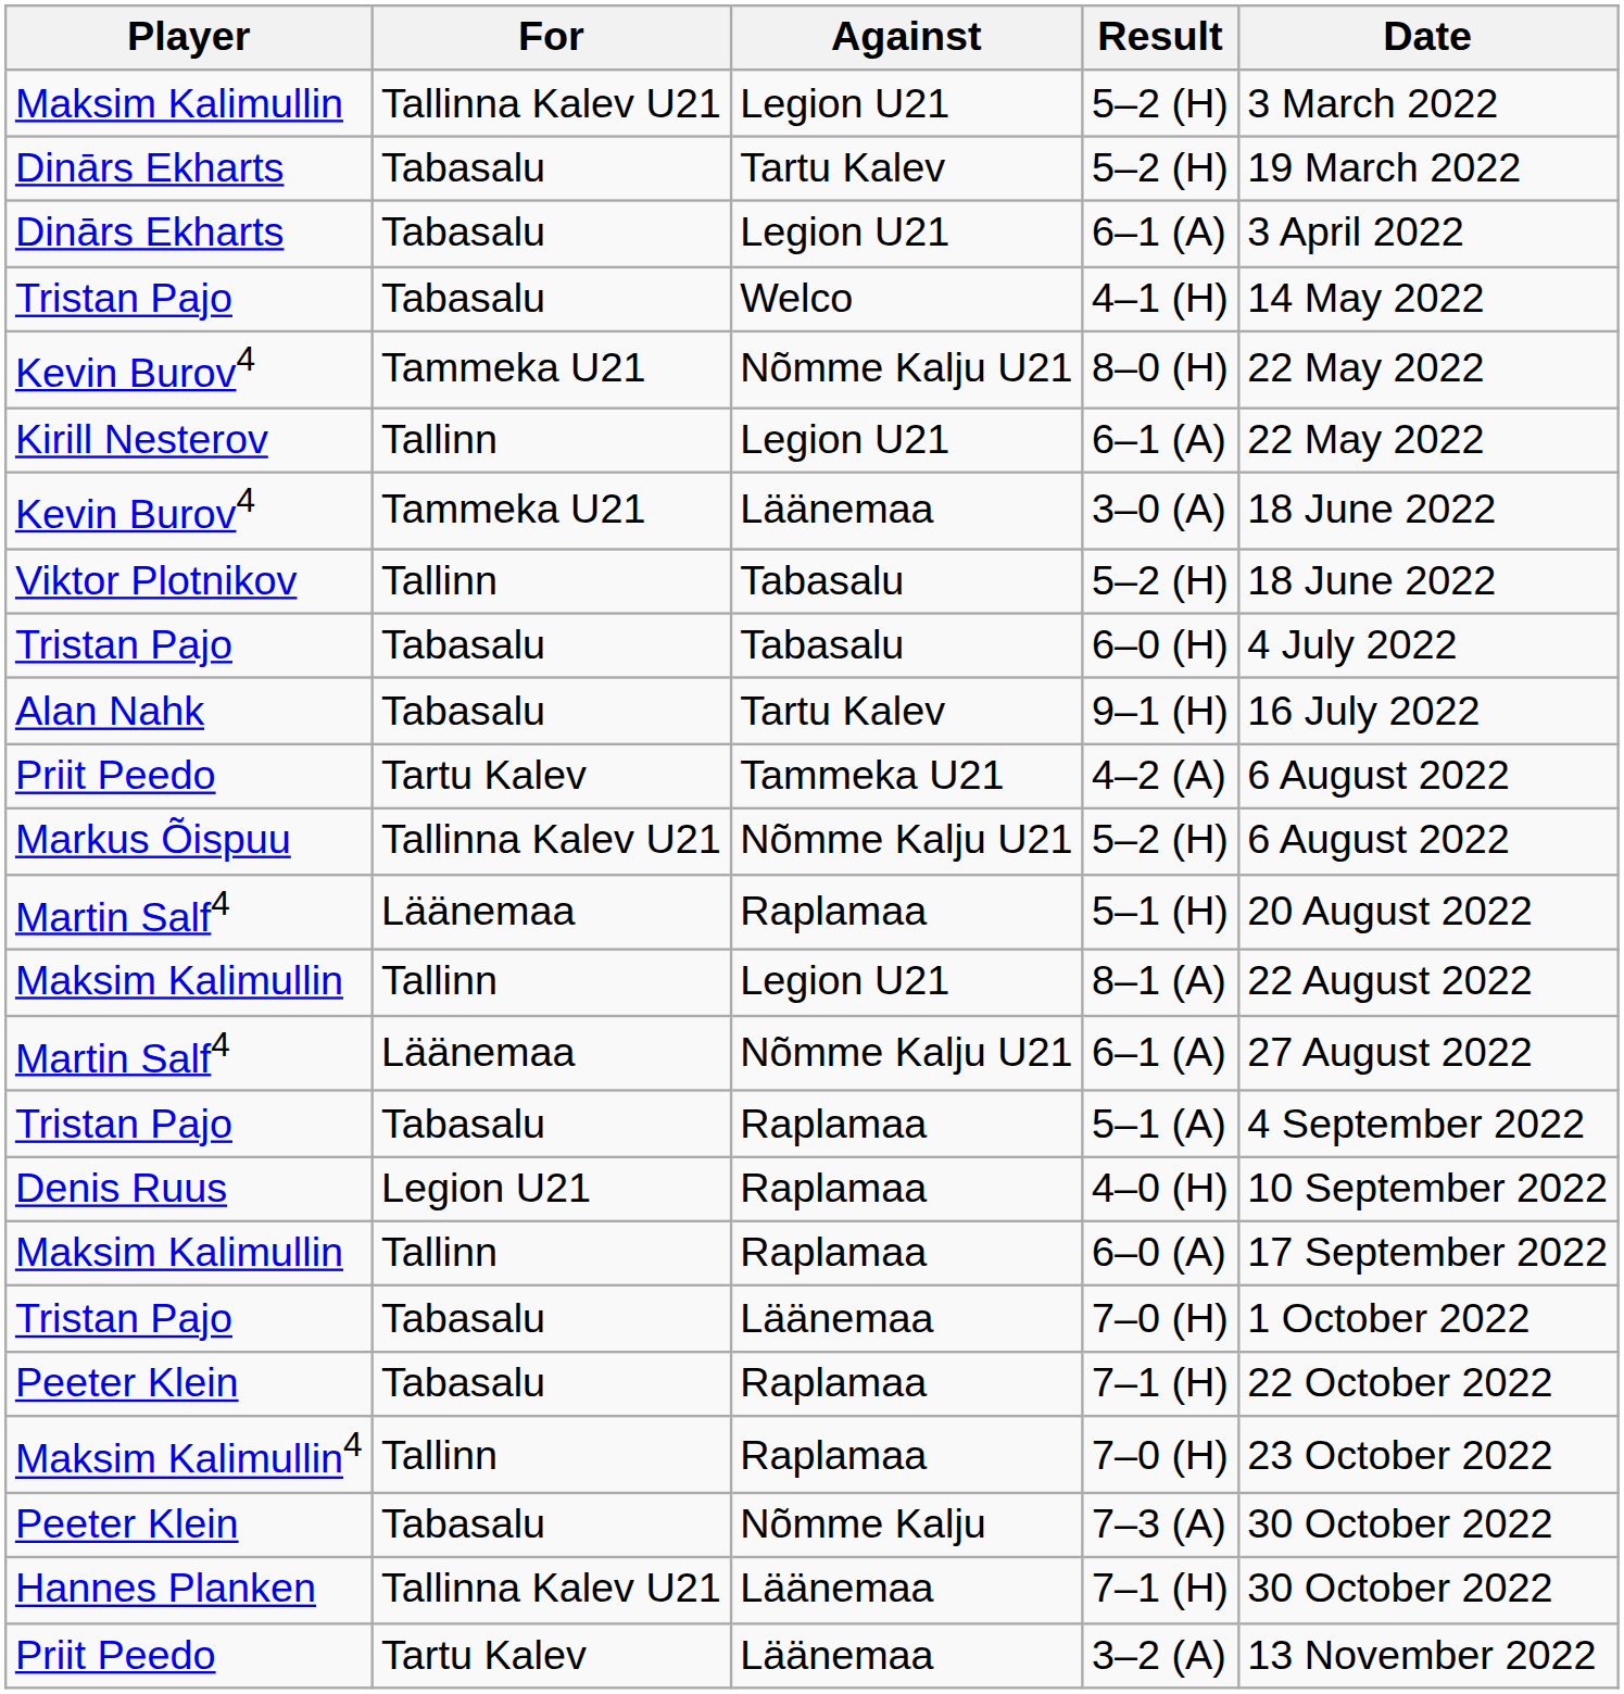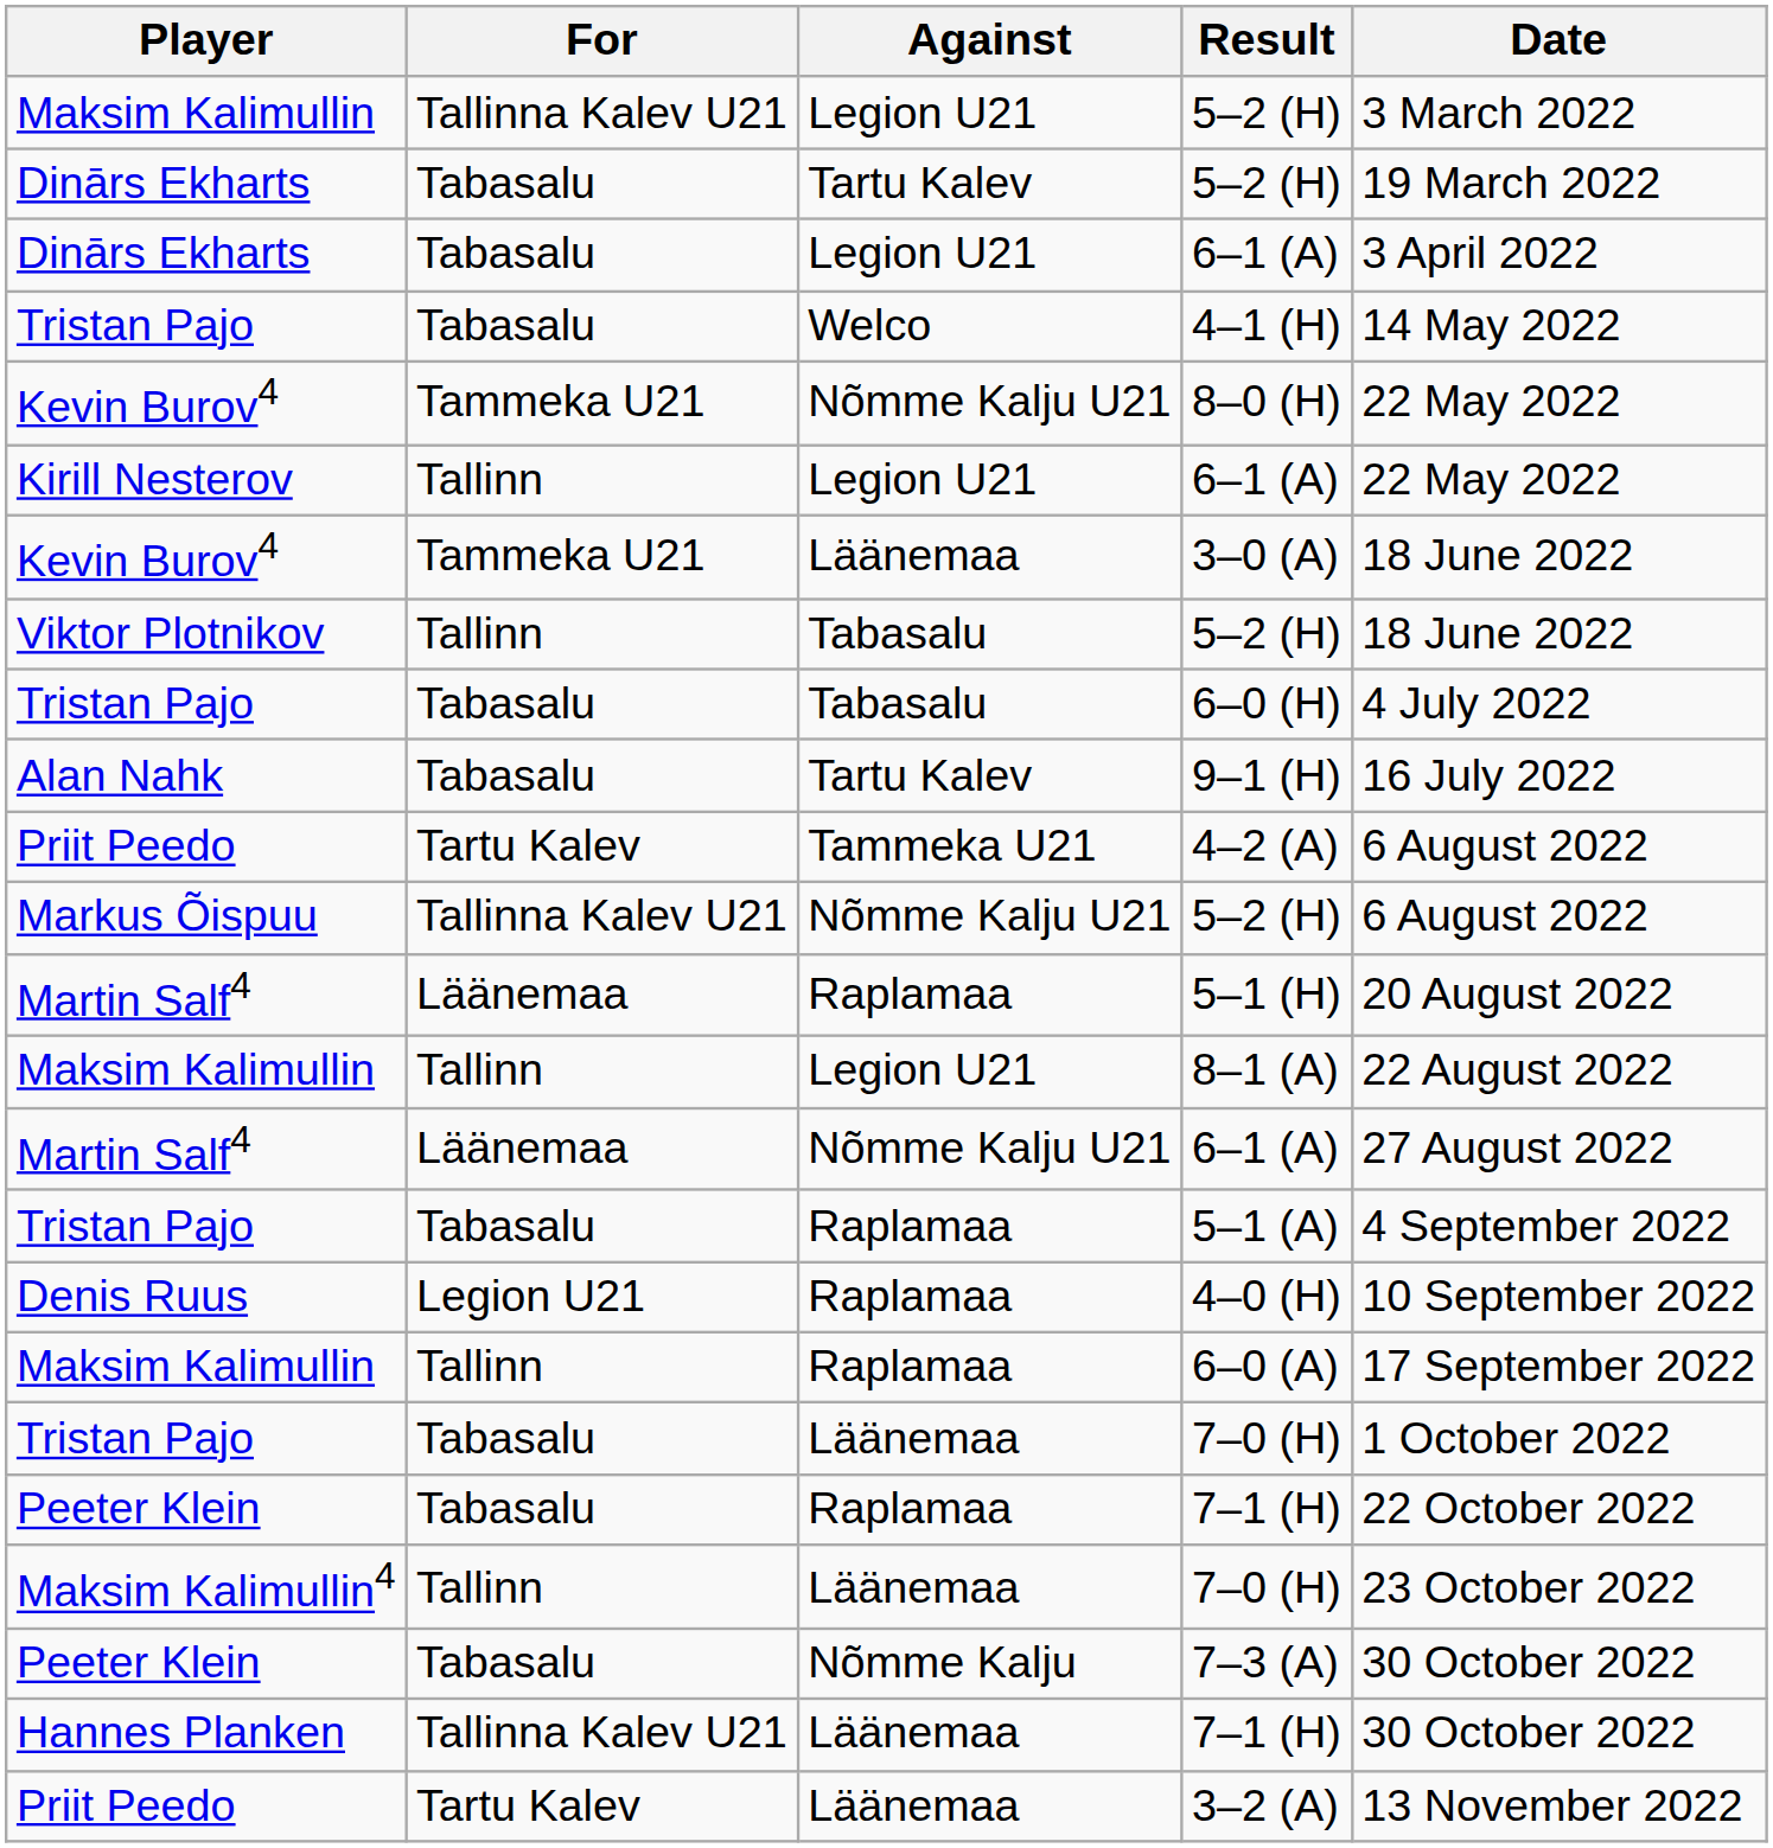Maksim Kalimullin4 / 7–0 (H) | Against: Raplamaa -> Läänemaa
